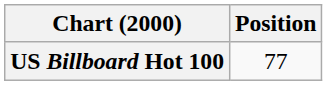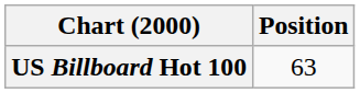US Billboard Hot 100 | Position: 77 -> 63
